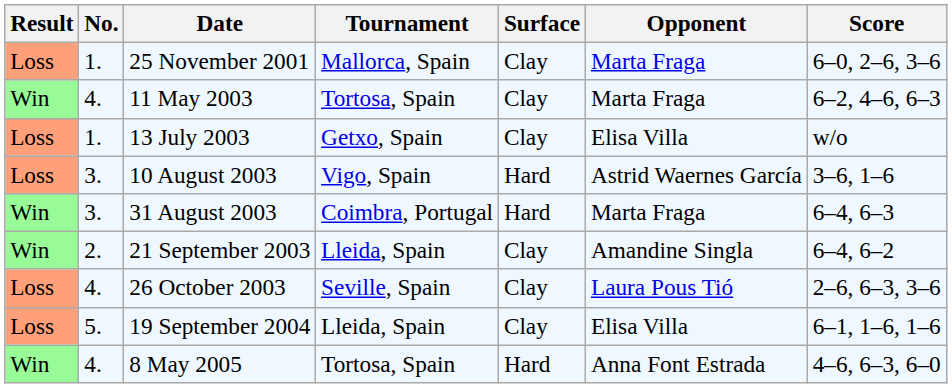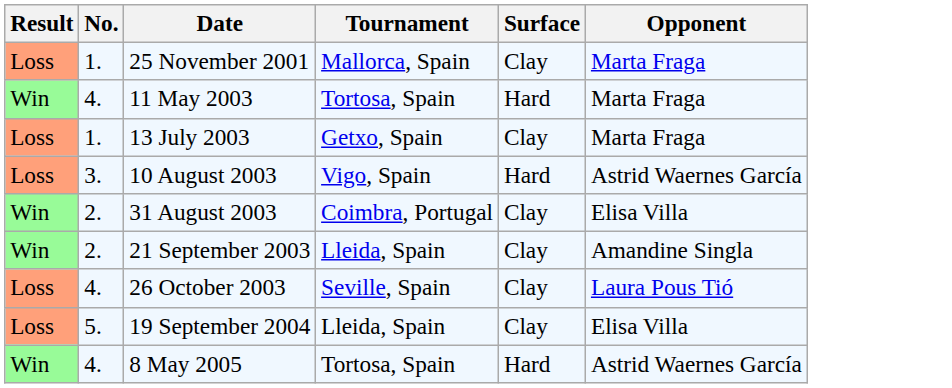- column: Score | 6–0, 2–6, 3–6 | 6–2, 4–6, 6–3 | w/o | 3–6, 1–6 | 6–4, 6–3 | 6–4, 6–2 | 2–6, 6–3, 3–6 | 6–1, 1–6, 1–6 | 4–6, 6–3, 6–0
11 May 2003 | Surface: Clay -> Hard
13 July 2003 | Opponent: Elisa Villa -> Marta Fraga
31 August 2003 | No.: 3. -> 2.
31 August 2003 | Surface: Hard -> Clay
31 August 2003 | Opponent: Marta Fraga -> Elisa Villa
8 May 2005 | Opponent: Anna Font Estrada -> Astrid Waernes García
